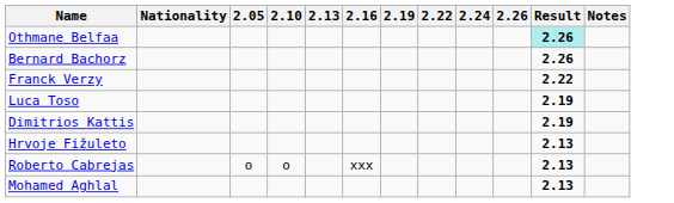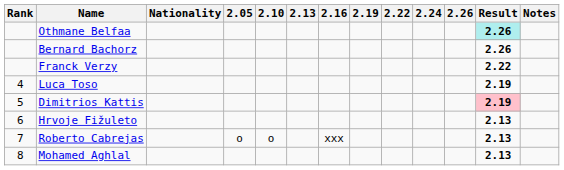+ column: Rank | 4 | 5 | 6 | 7 | 8
Dimitrios Kattis | Result: no background -> pink background
